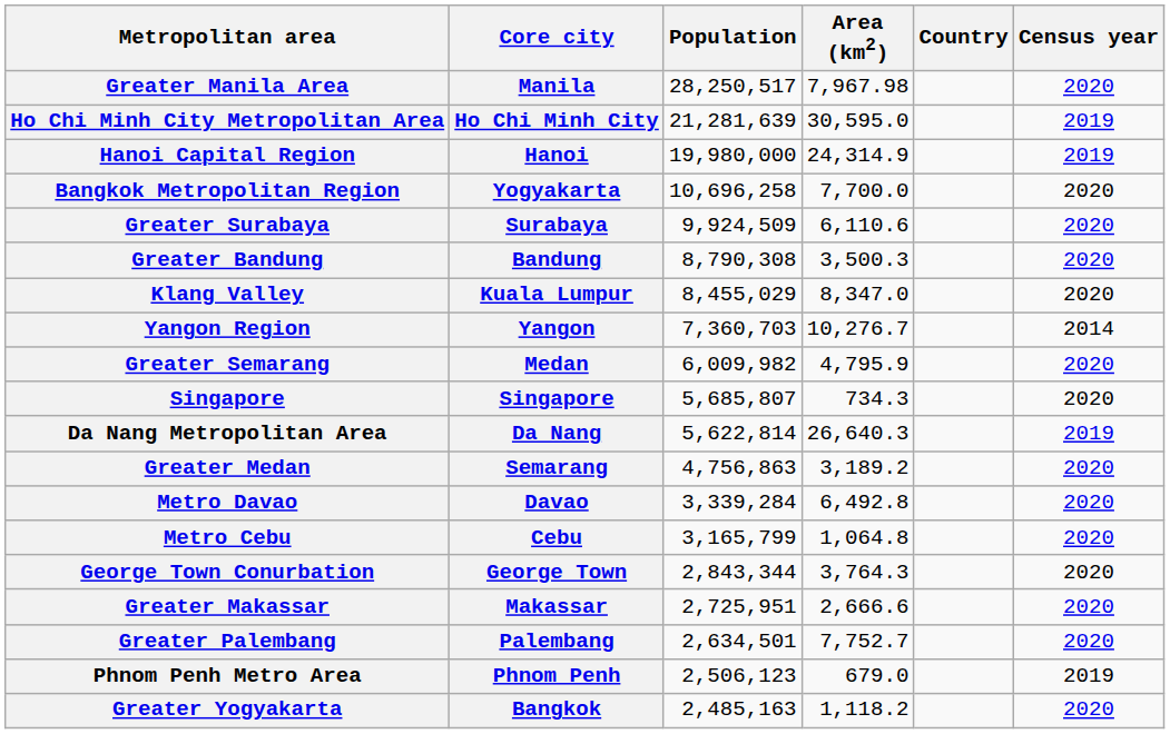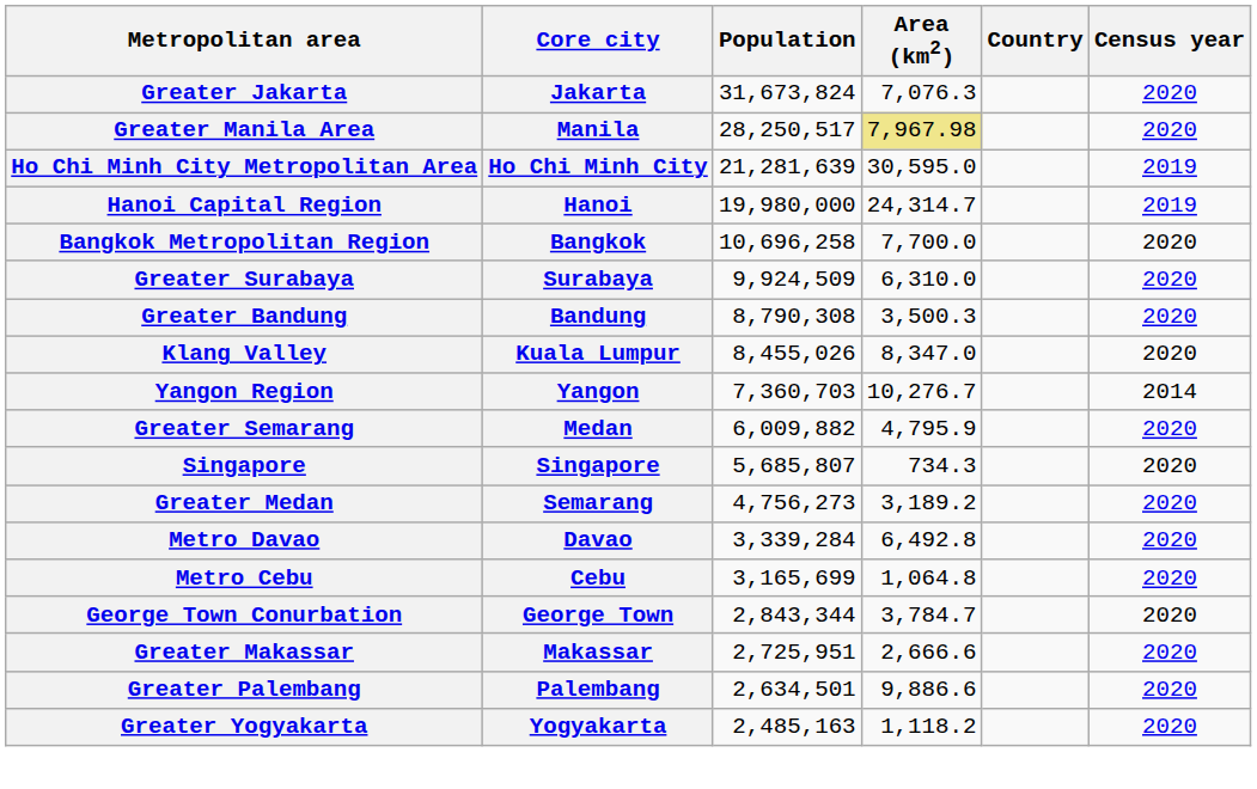+ row: Greater Jakarta | Jakarta | 31,673,824 | 7,076.3 | 2020
Greater Manila Area | Area (km2): no background -> khaki background
Hanoi Capital Region | Area (km2): 24,314.9 -> 24,314.7
Bangkok Metropolitan Region | Core city: Yogyakarta -> Bangkok
Greater Surabaya | Area (km2): 6,110.6 -> 6,310.0
Klang Valley | Population: 8,455,029 -> 8,455,026
Greater Semarang | Population: 6,009,982 -> 6,009,882
- row: Da Nang Metropolitan Area | Da Nang | 5,622,814 | 26,640.3 | 2019
Greater Medan | Population: 4,756,863 -> 4,756,273
Metro Cebu | Population: 3,165,799 -> 3,165,699
George Town Conurbation | Area (km2): 3,764.3 -> 3,784.7
Greater Palembang | Area (km2): 7,752.7 -> 9,886.6
- row: Phnom Penh Metro Area | Phnom Penh | 2,506,123 | 679.0 | 2019
Greater Yogyakarta | Core city: Bangkok -> Yogyakarta
